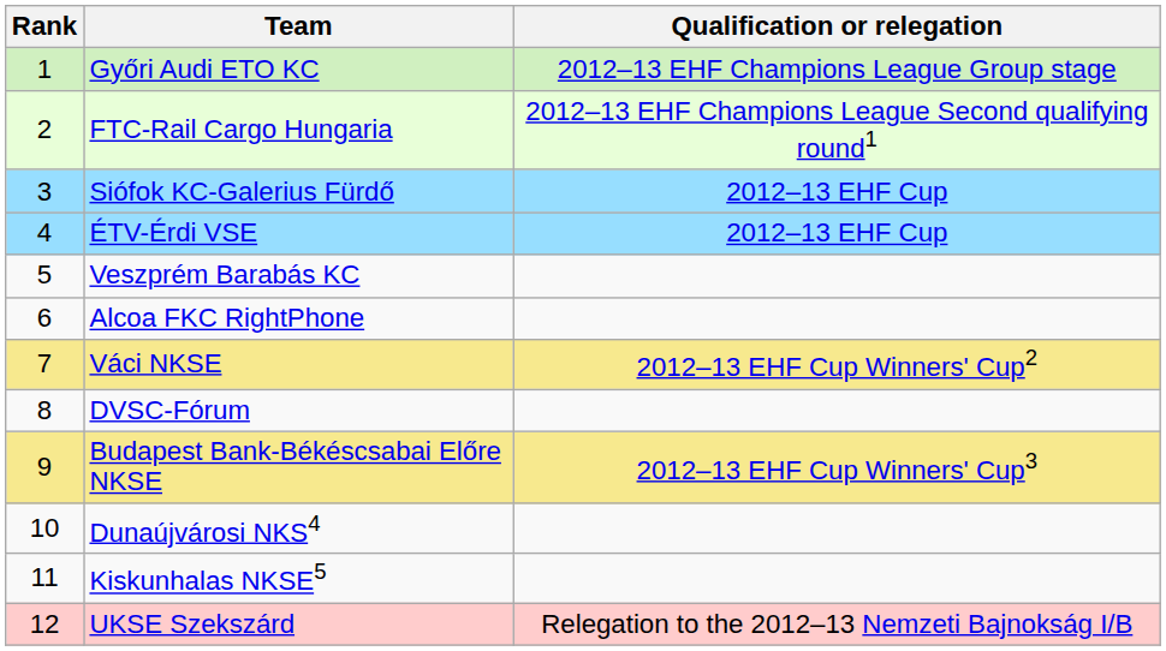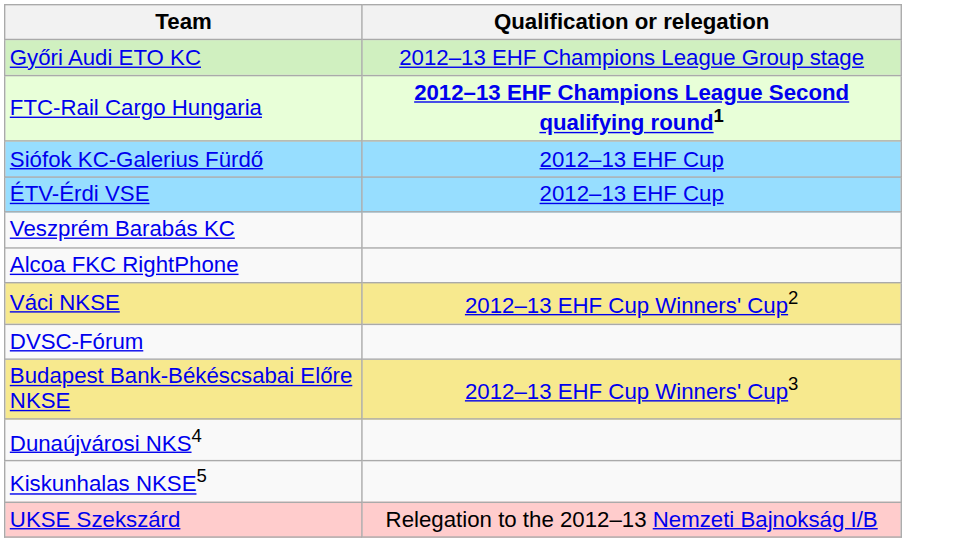- column: Rank | 1 | 2 | 3 | 4 | 5 | 6 | 7 | 8 | 9 | 10 | 11 | 12
FTC-Rail Cargo Hungaria | Qualification or relegation: normal -> bold
